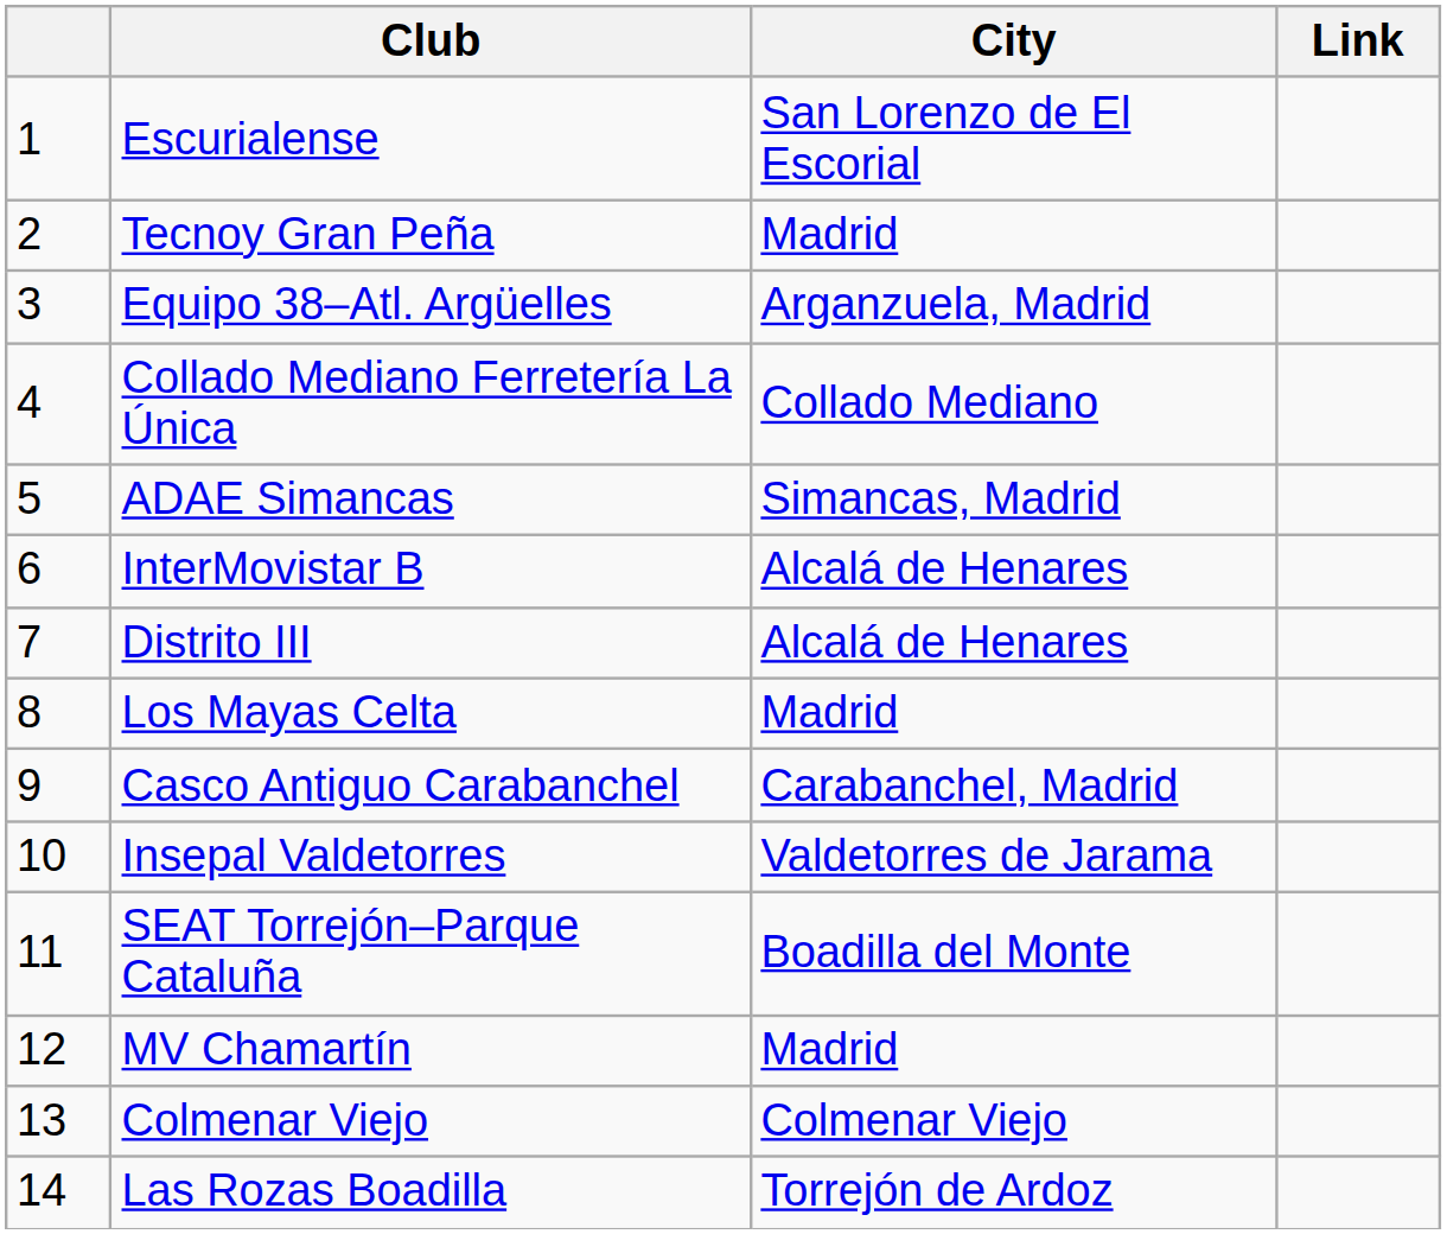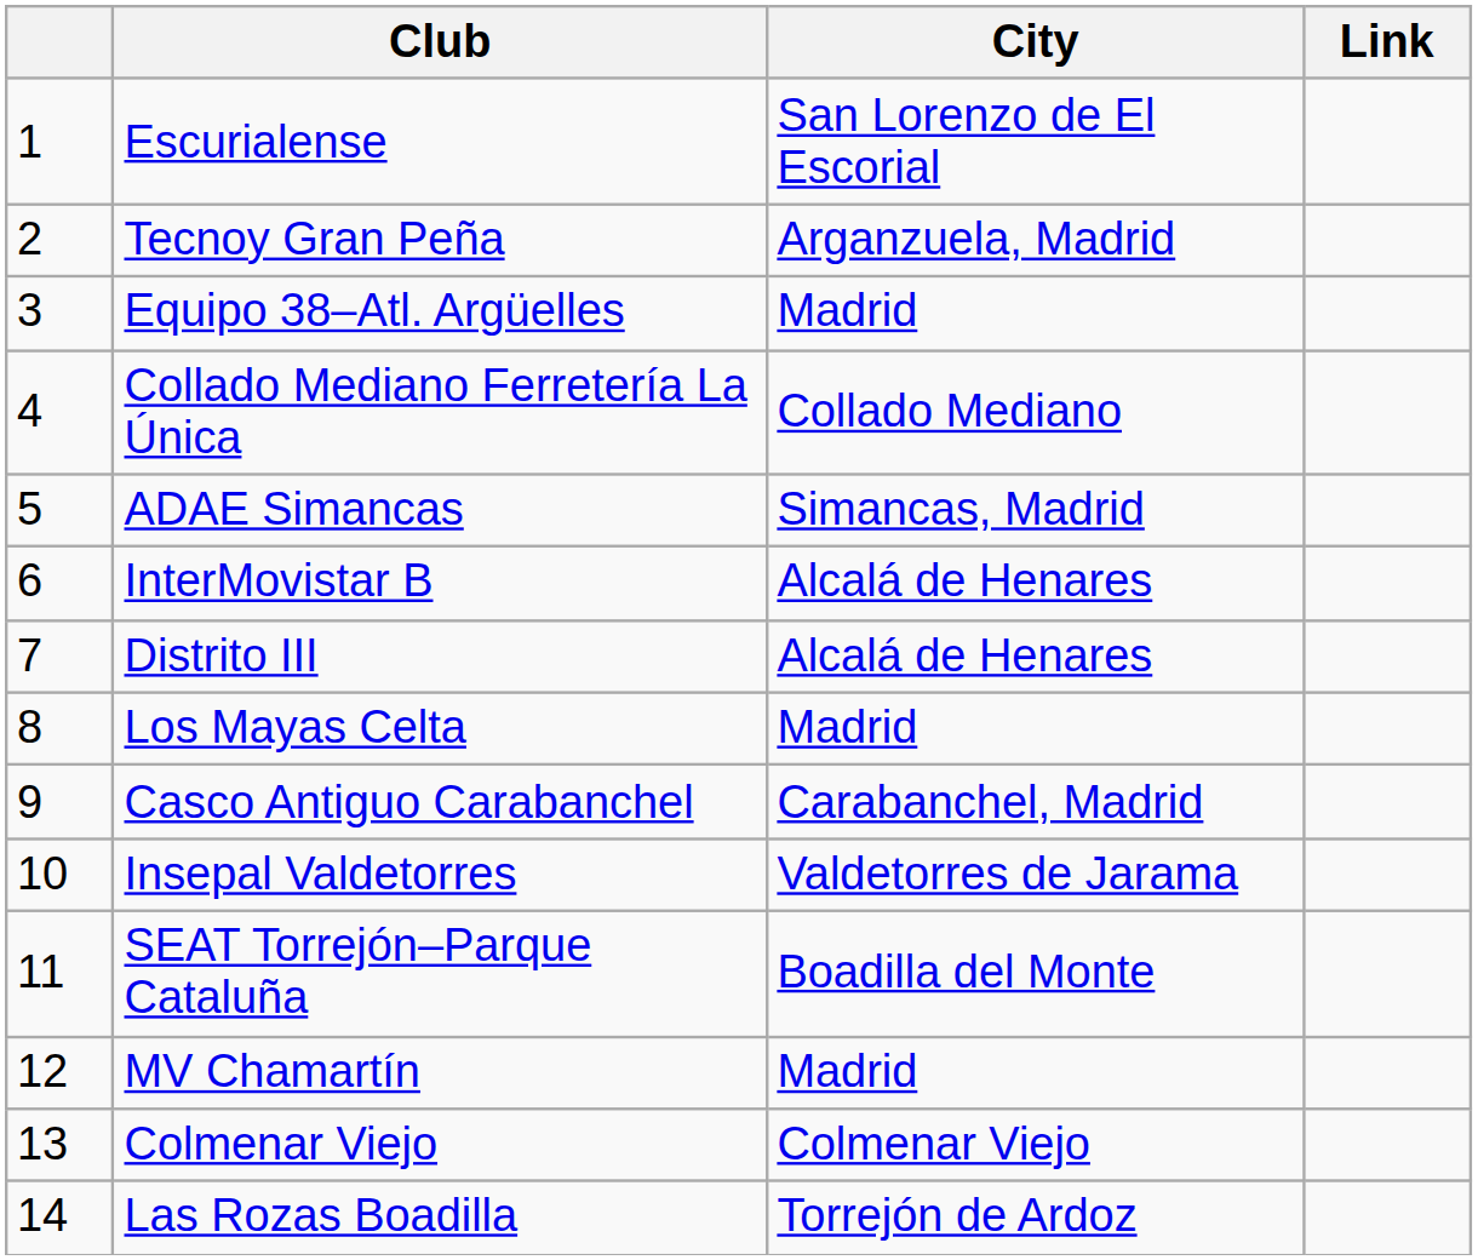Tecnoy Gran Peña | City: Madrid -> Arganzuela, Madrid
Equipo 38–Atl. Argüelles | City: Arganzuela, Madrid -> Madrid
